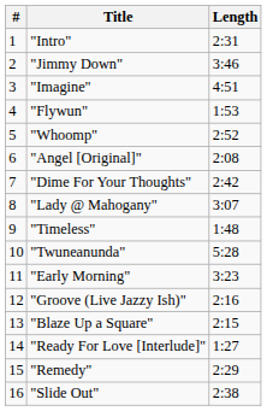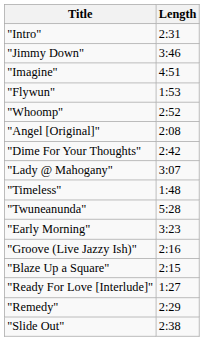- column: # | 1 | 2 | 3 | 4 | 5 | 6 | 7 | 8 | 9 | 10 | 11 | 12 | 13 | 14 | 15 | 16
